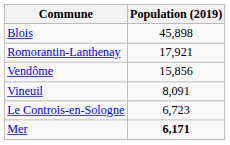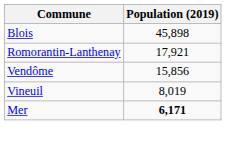Vineuil | Population (2019): 8,091 -> 8,019
- row: Le Controis-en-Sologne | 6,723
